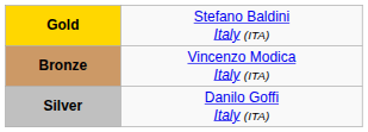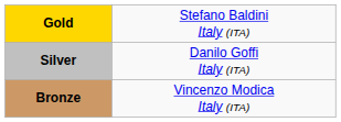rows swapped: Silver <-> Bronze
